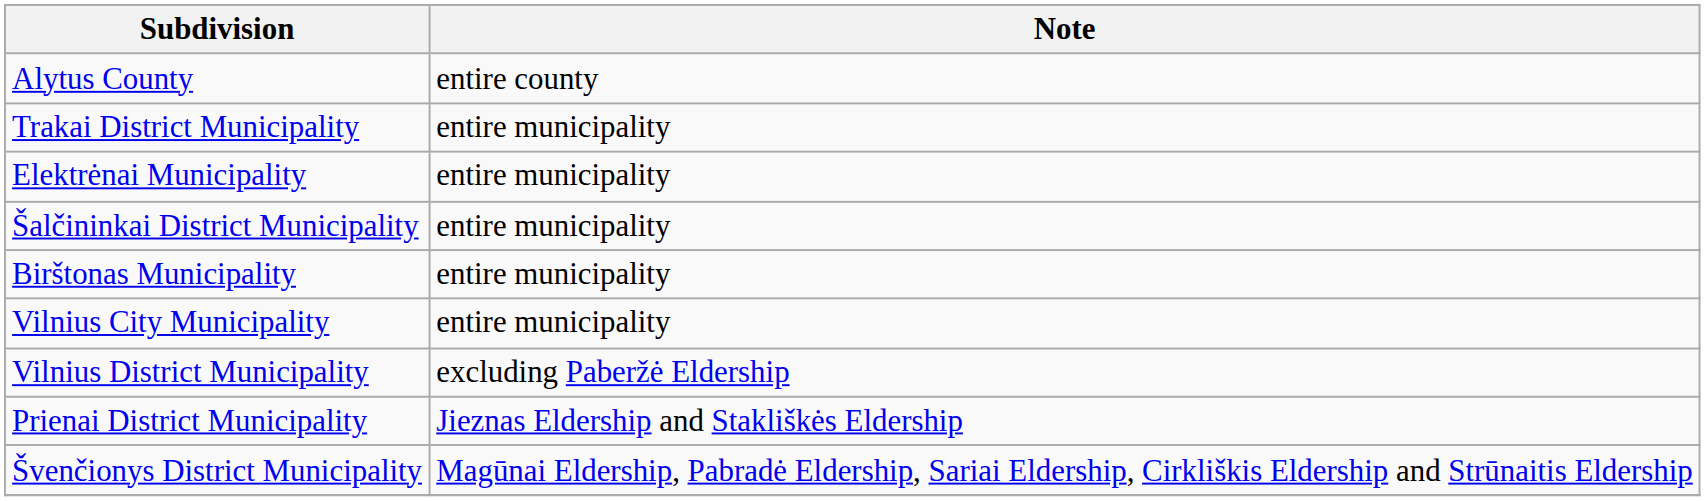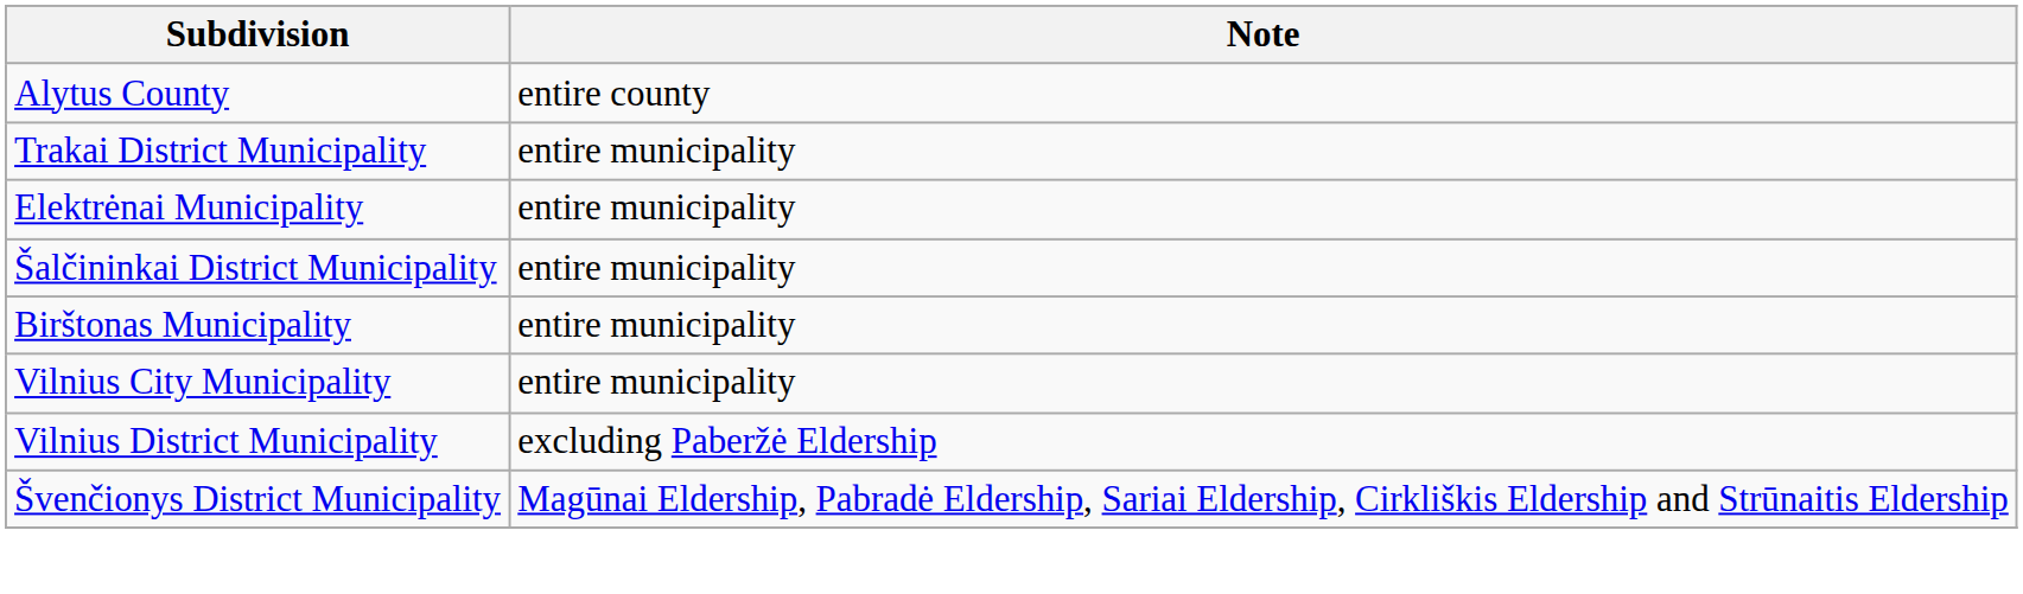- row: Prienai District Municipality | Jieznas Eldership and Stakliškės Eldership
